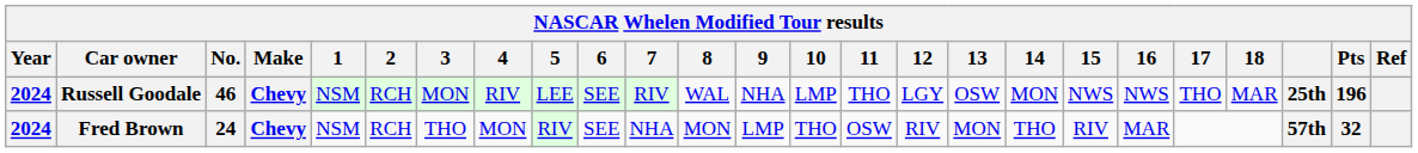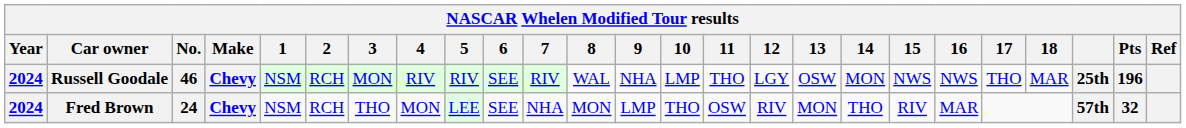Russell Goodale | 5: LEE -> RIV
Fred Brown | 5: RIV -> LEE
